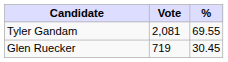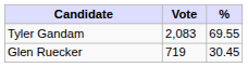Tyler Gandam | Vote: 2,081 -> 2,083
